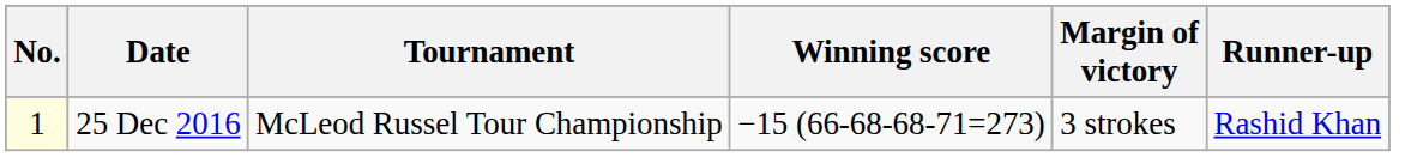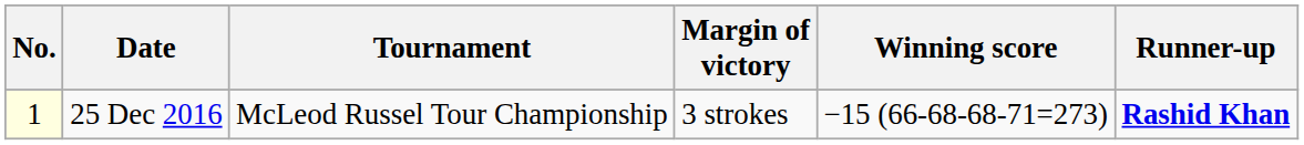columns swapped: Winning score <-> Margin of victory
25 Dec 2016 | Runner-up: normal -> bold
